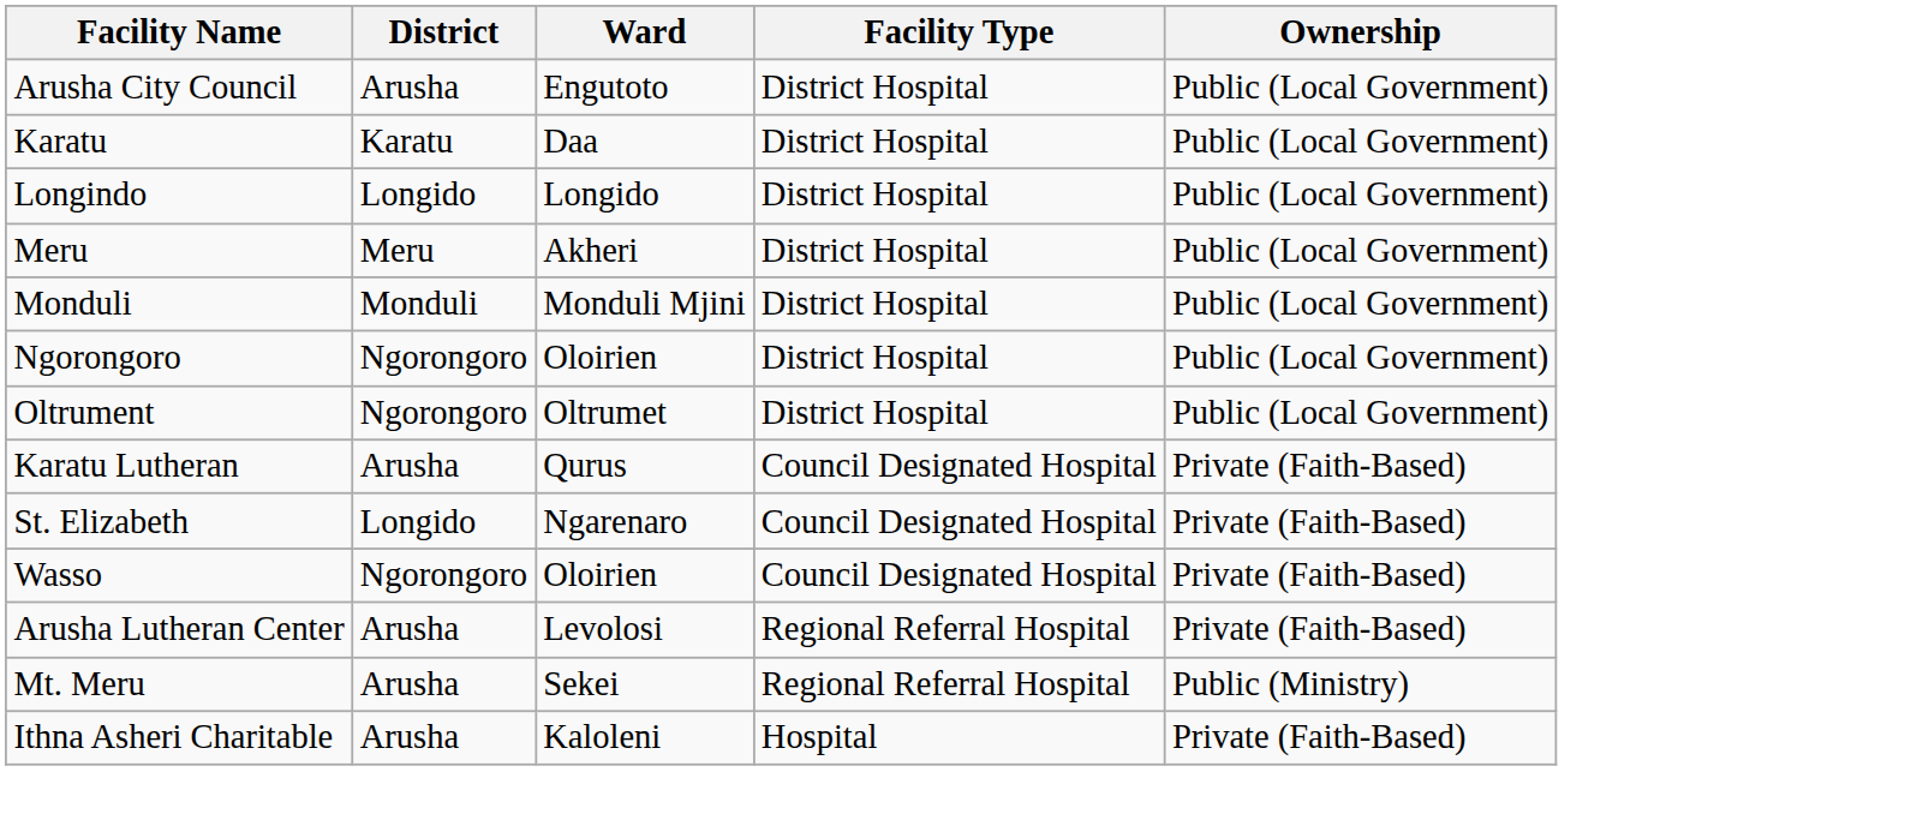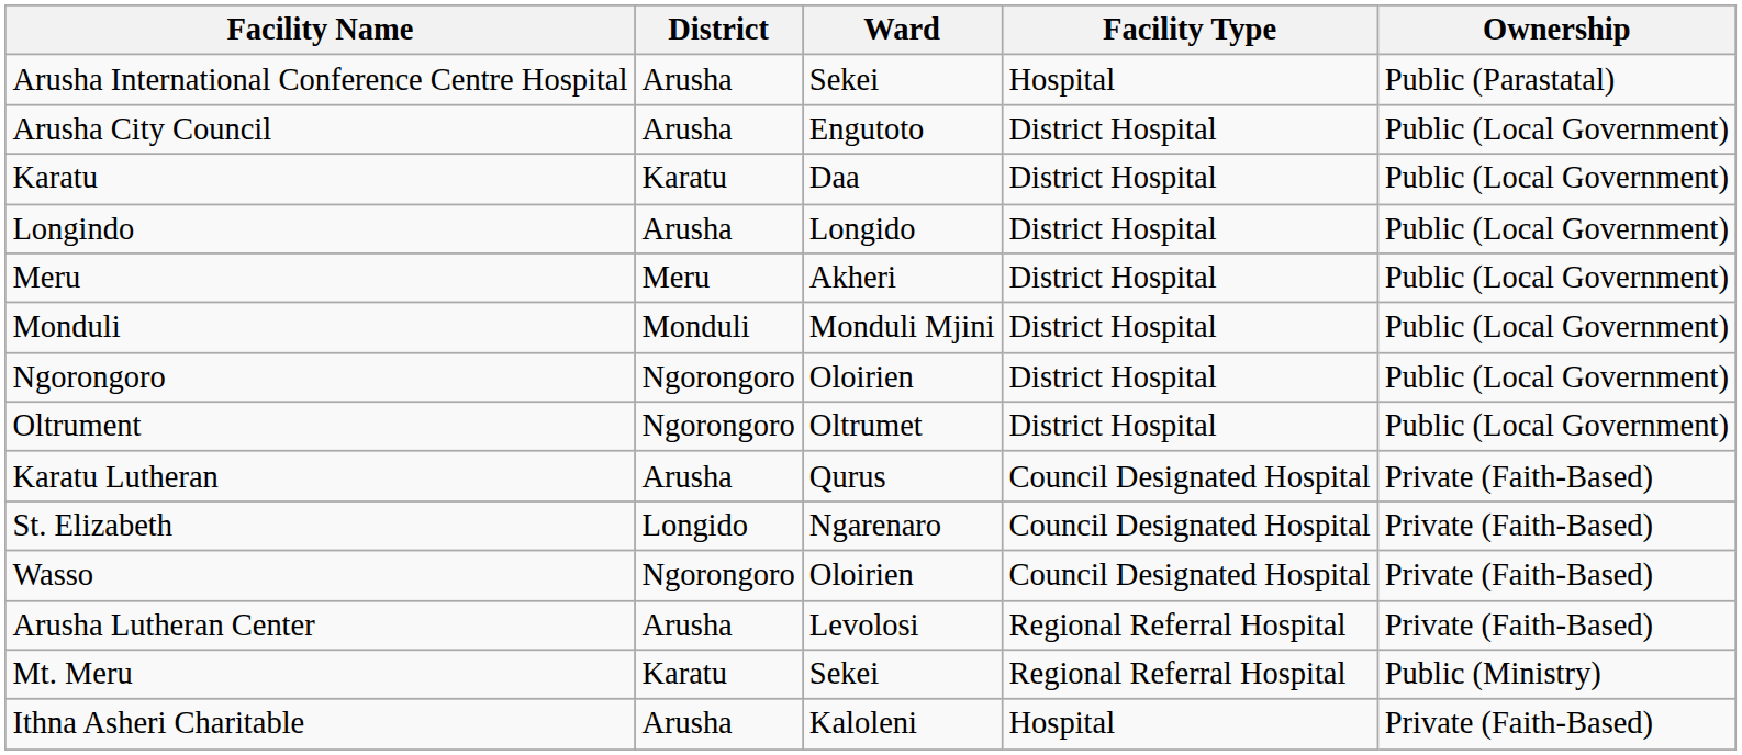+ row: Arusha International Conference Centre Hospital | Arusha | Sekei | Hospital | Public (Parastatal)
Longindo | District: Longido -> Arusha
Mt. Meru | District: Arusha -> Karatu
